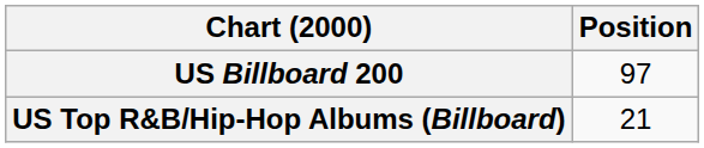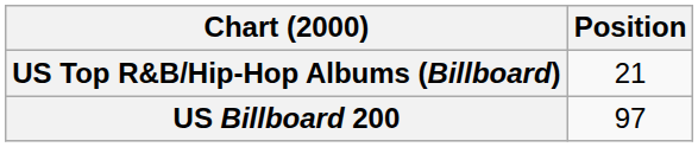rows swapped: US Billboard 200 <-> US Top R&B/Hip-Hop Albums (Billboard)
